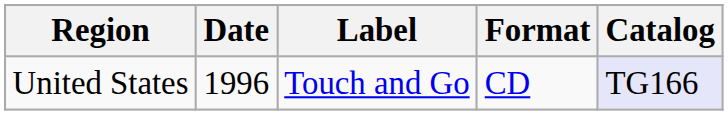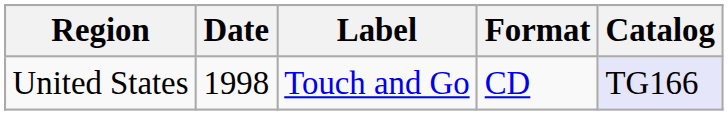United States | Date: 1996 -> 1998
